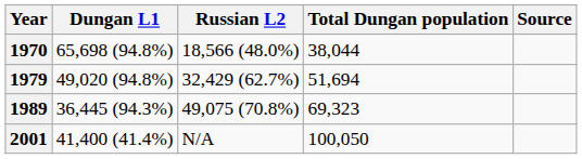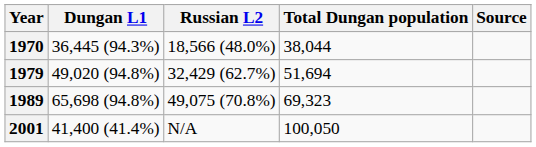1970 | Dungan L1: 65,698 (94.8%) -> 36,445 (94.3%)
1989 | Dungan L1: 36,445 (94.3%) -> 65,698 (94.8%)
